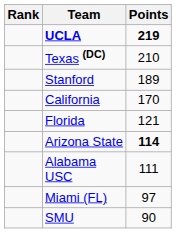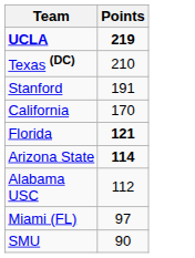- column: Rank
Stanford | Points: 189 -> 191
Florida | Points: normal -> bold
Alabama USC | Points: 111 -> 112
